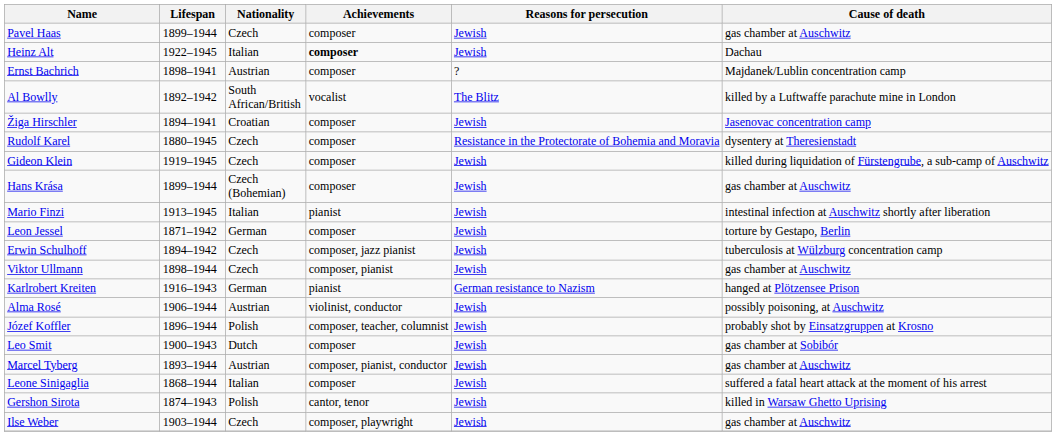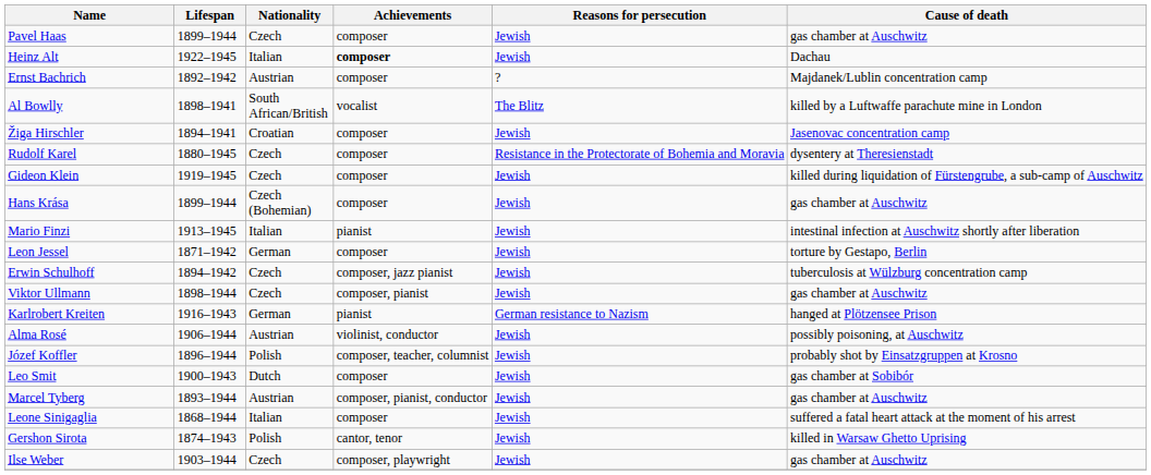Ernst Bachrich | Lifespan: 1898–1941 -> 1892–1942
Al Bowlly | Lifespan: 1892–1942 -> 1898–1941
